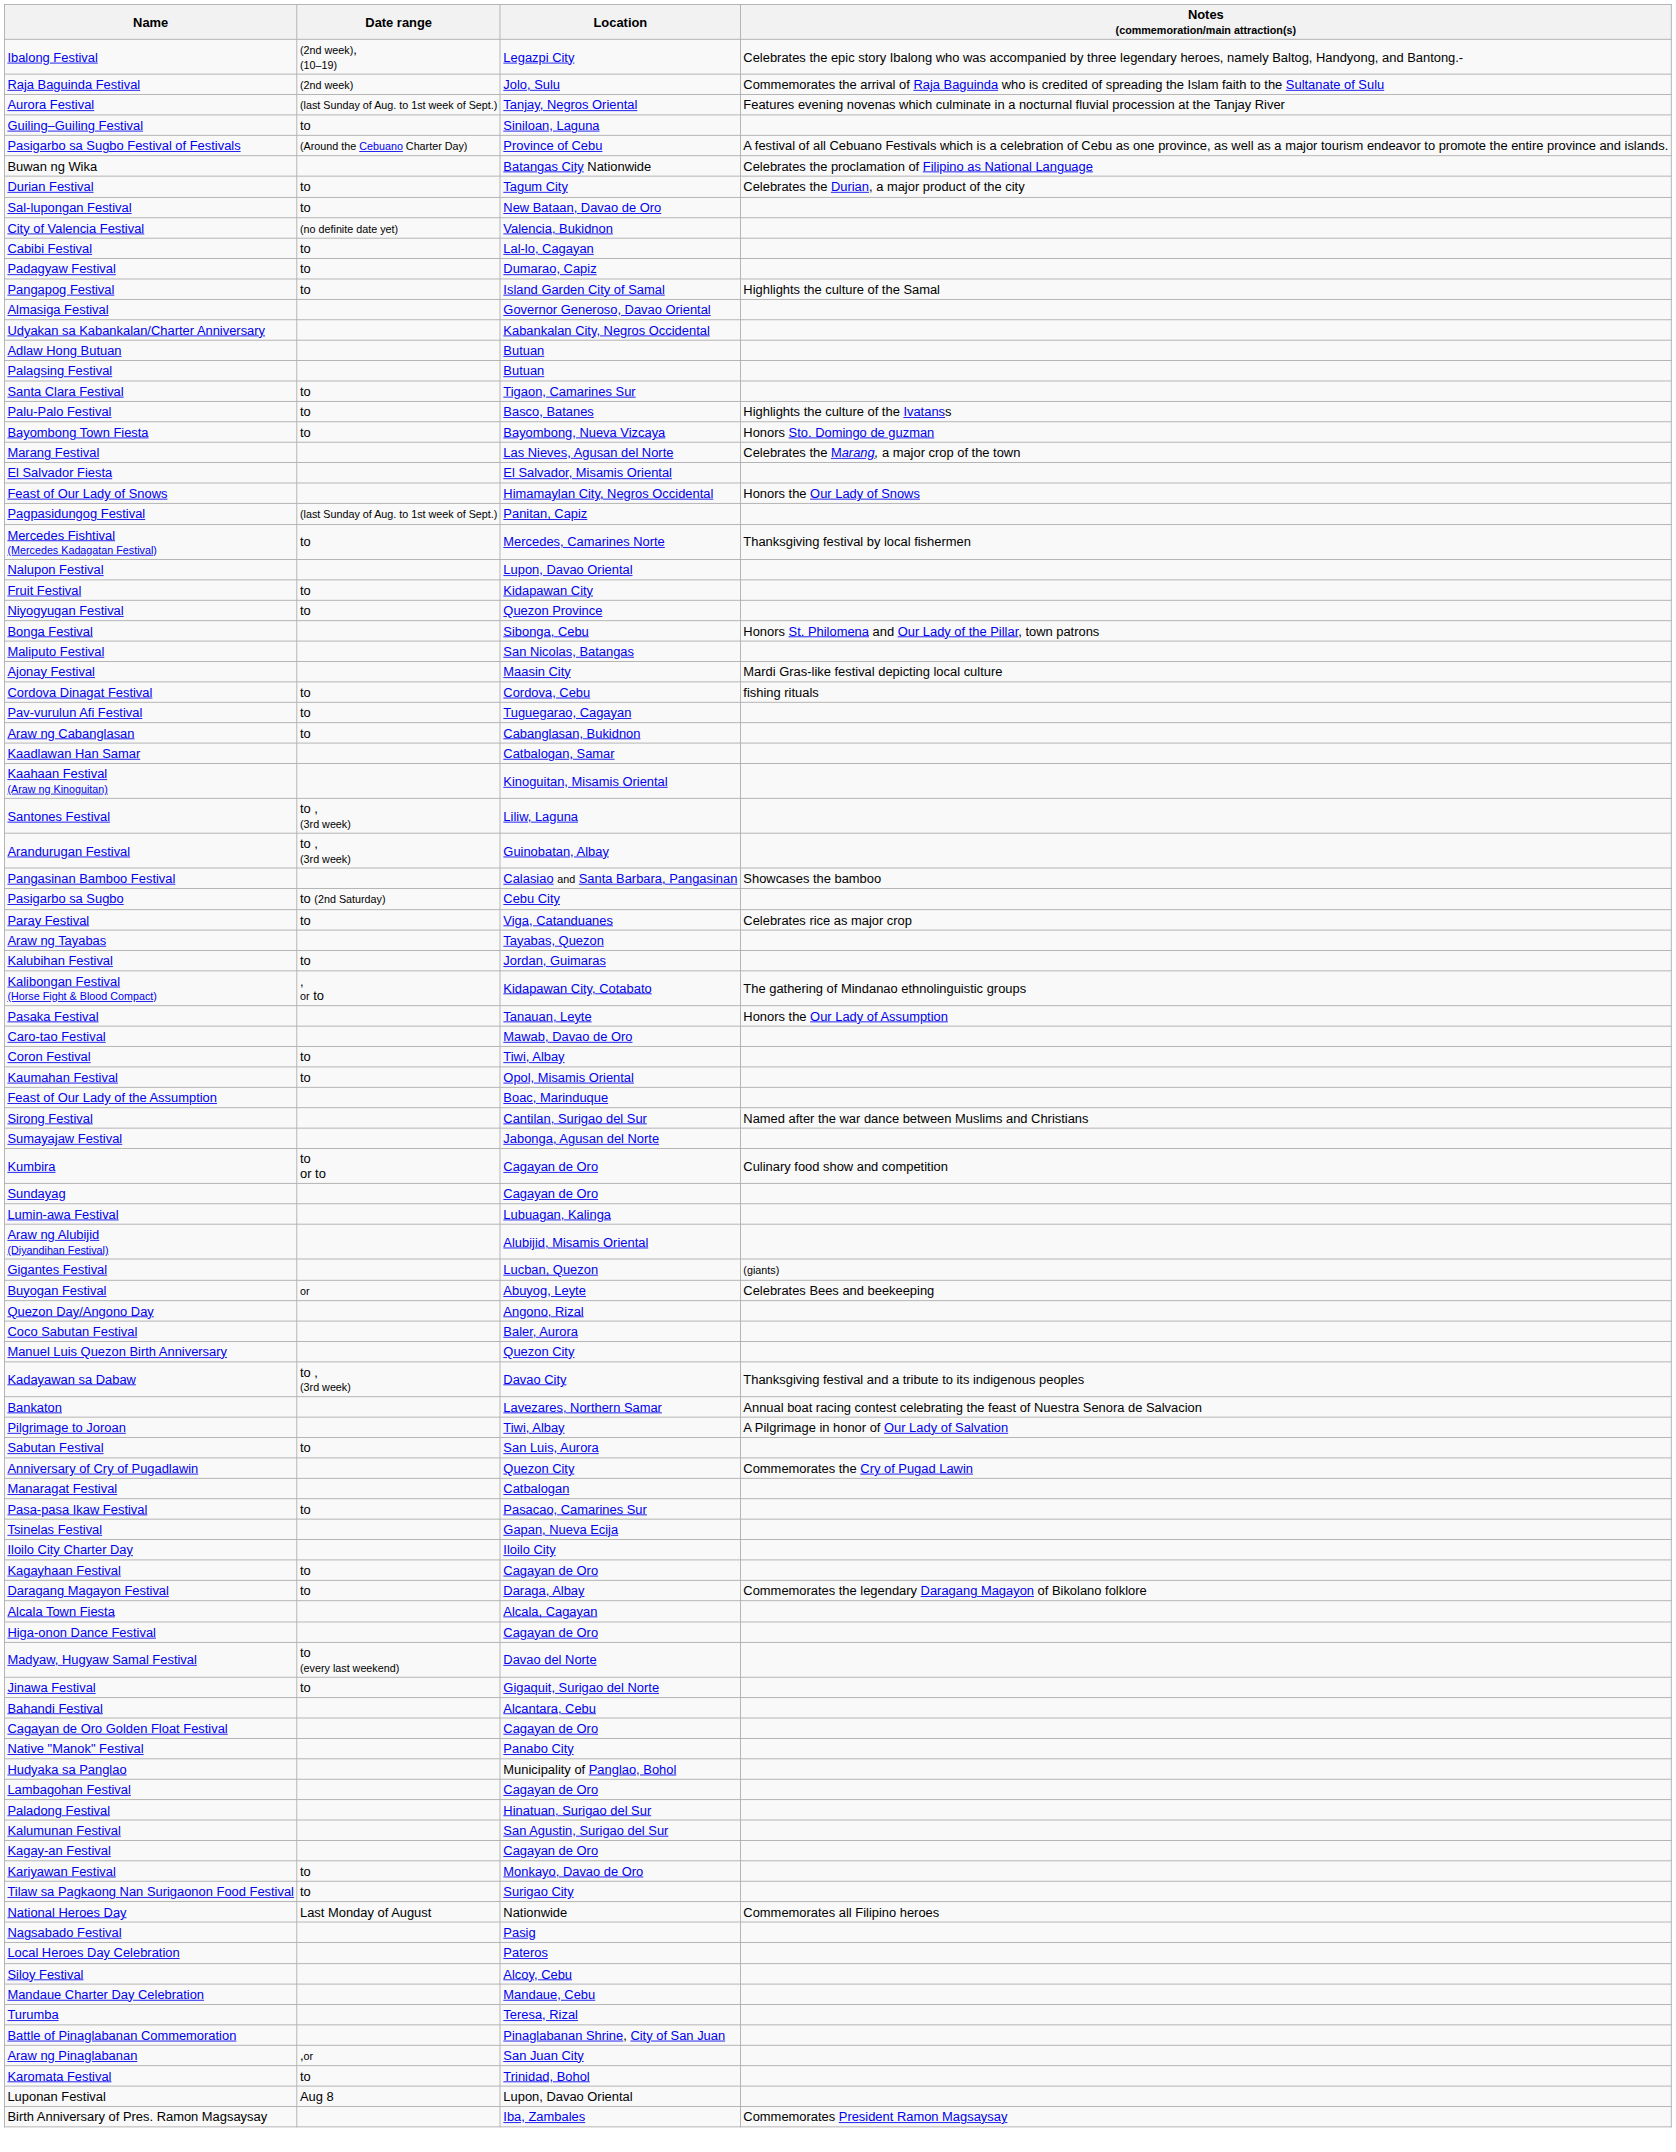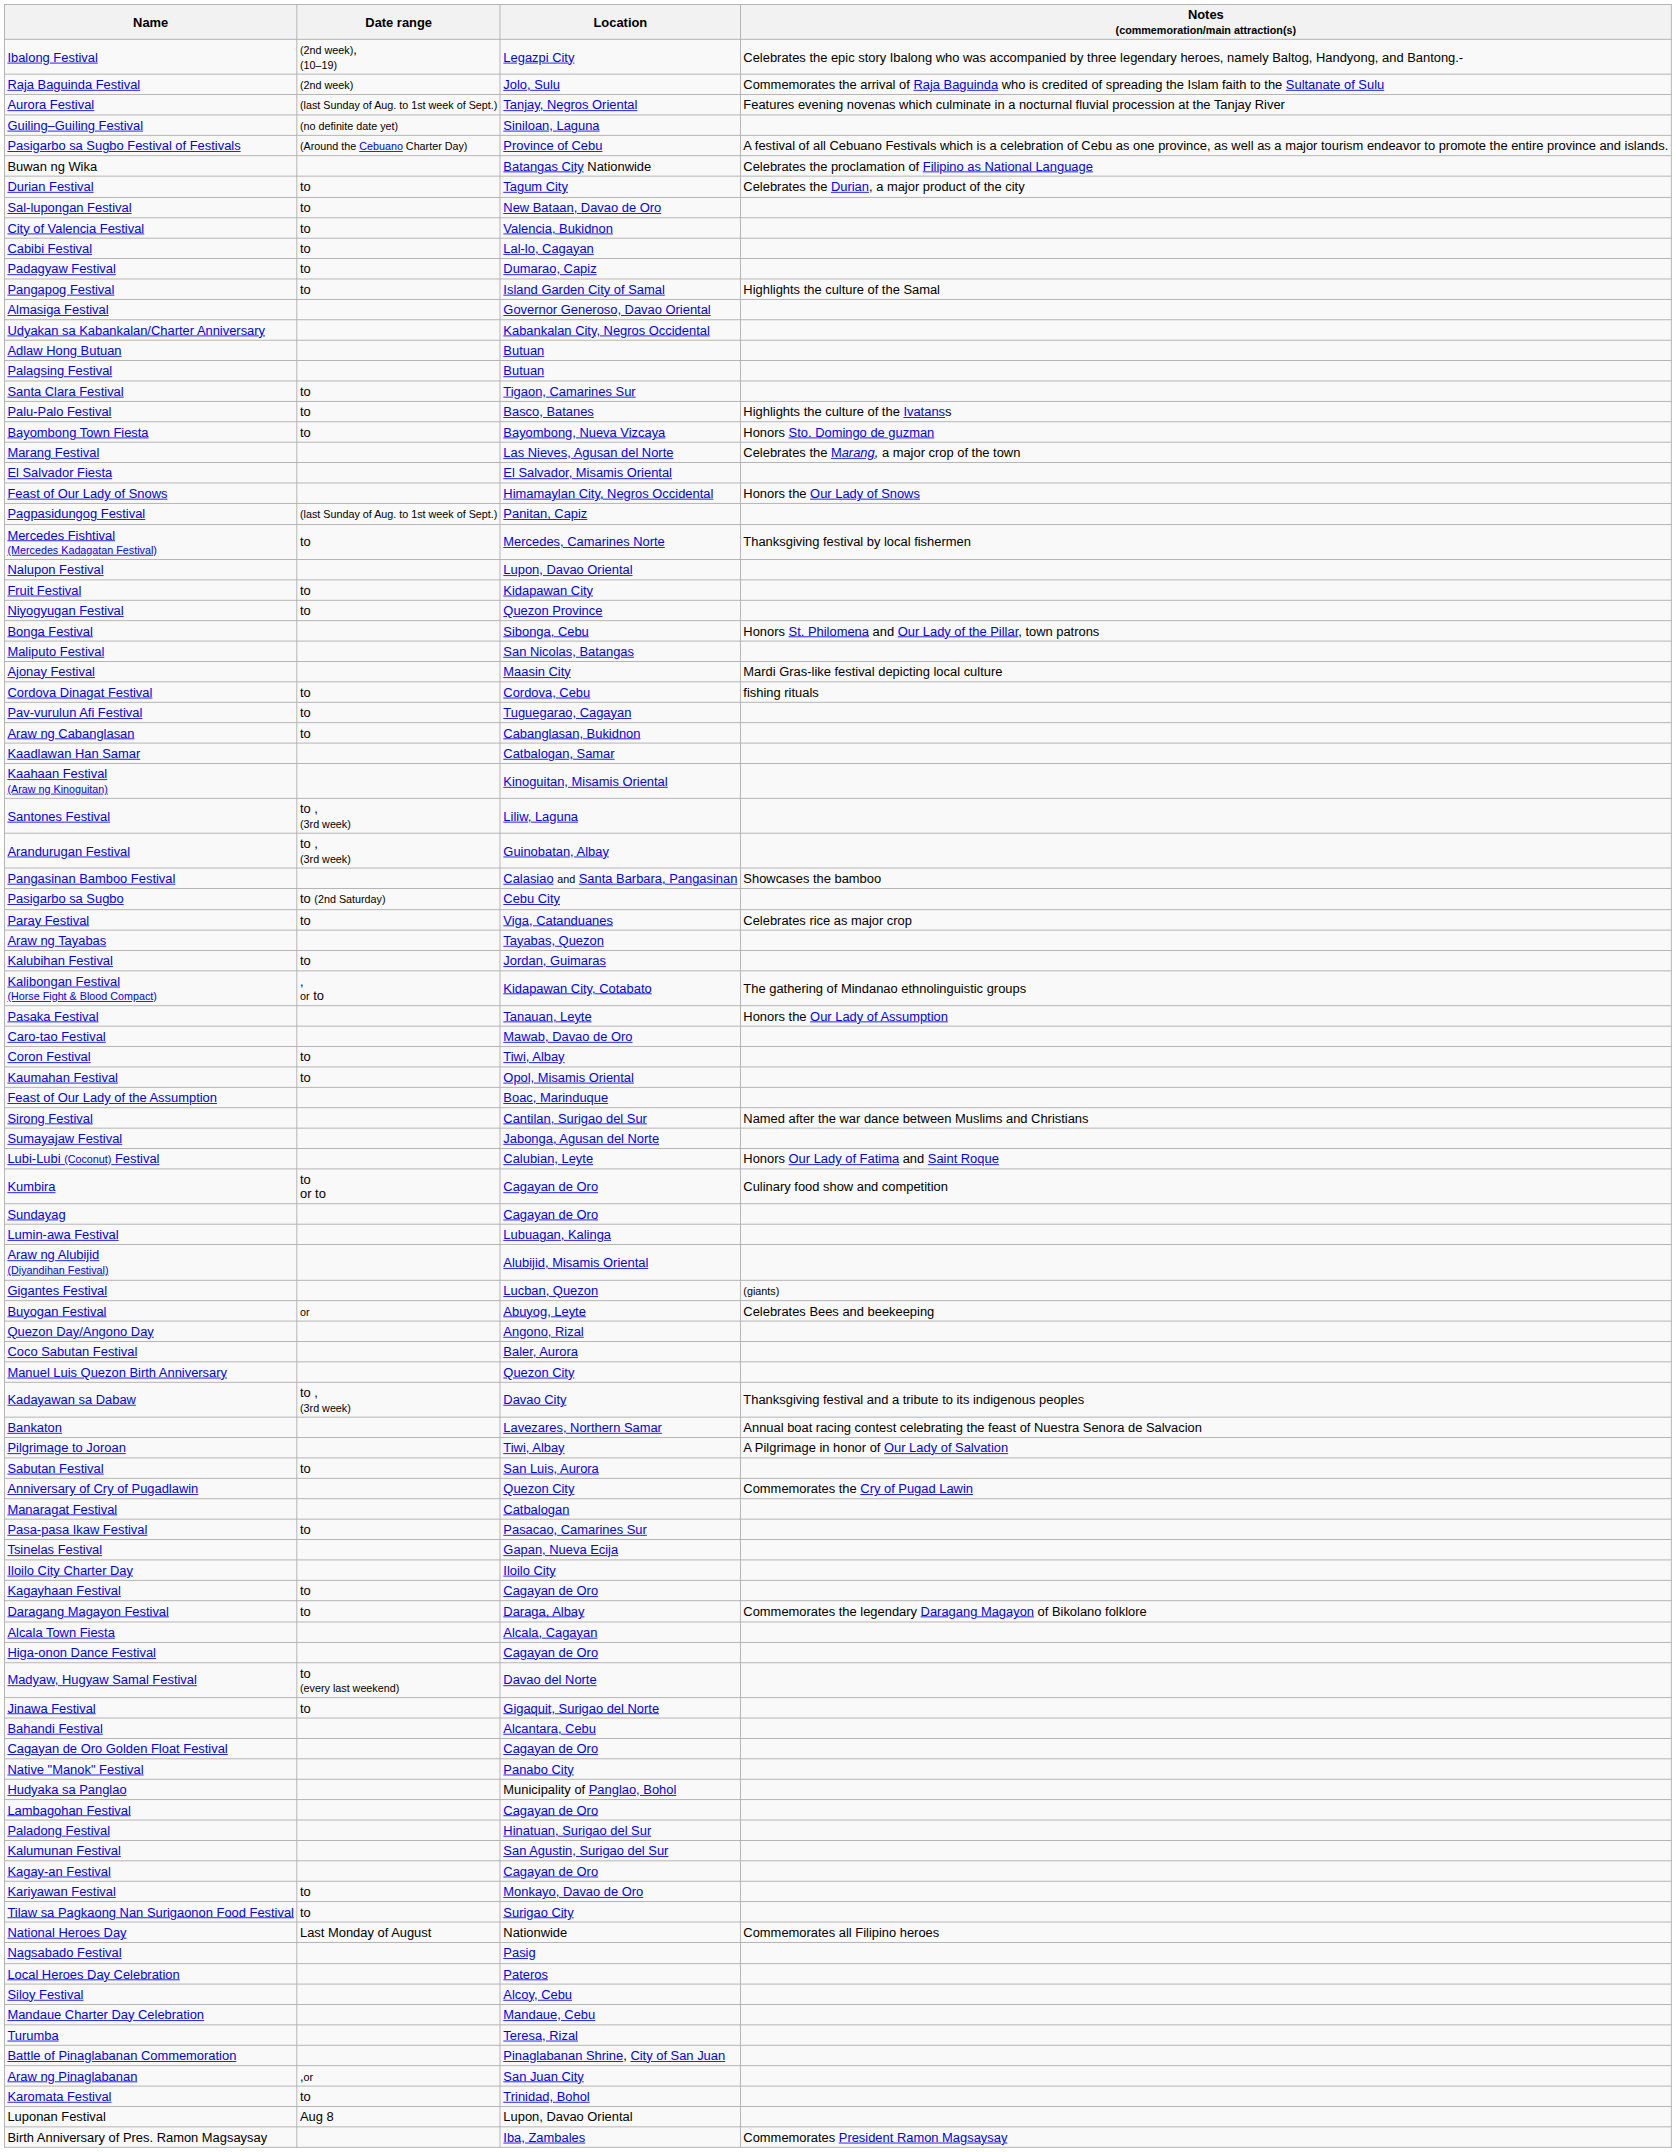Guiling–Guiling Festival | Date range: to -> (no definite date yet)
City of Valencia Festival | Date range: (no definite date yet) -> to
+ row: Lubi-Lubi (Coconut) Festival | Calubian, Leyte | Honors Our Lady of Fatima and Saint Roque
